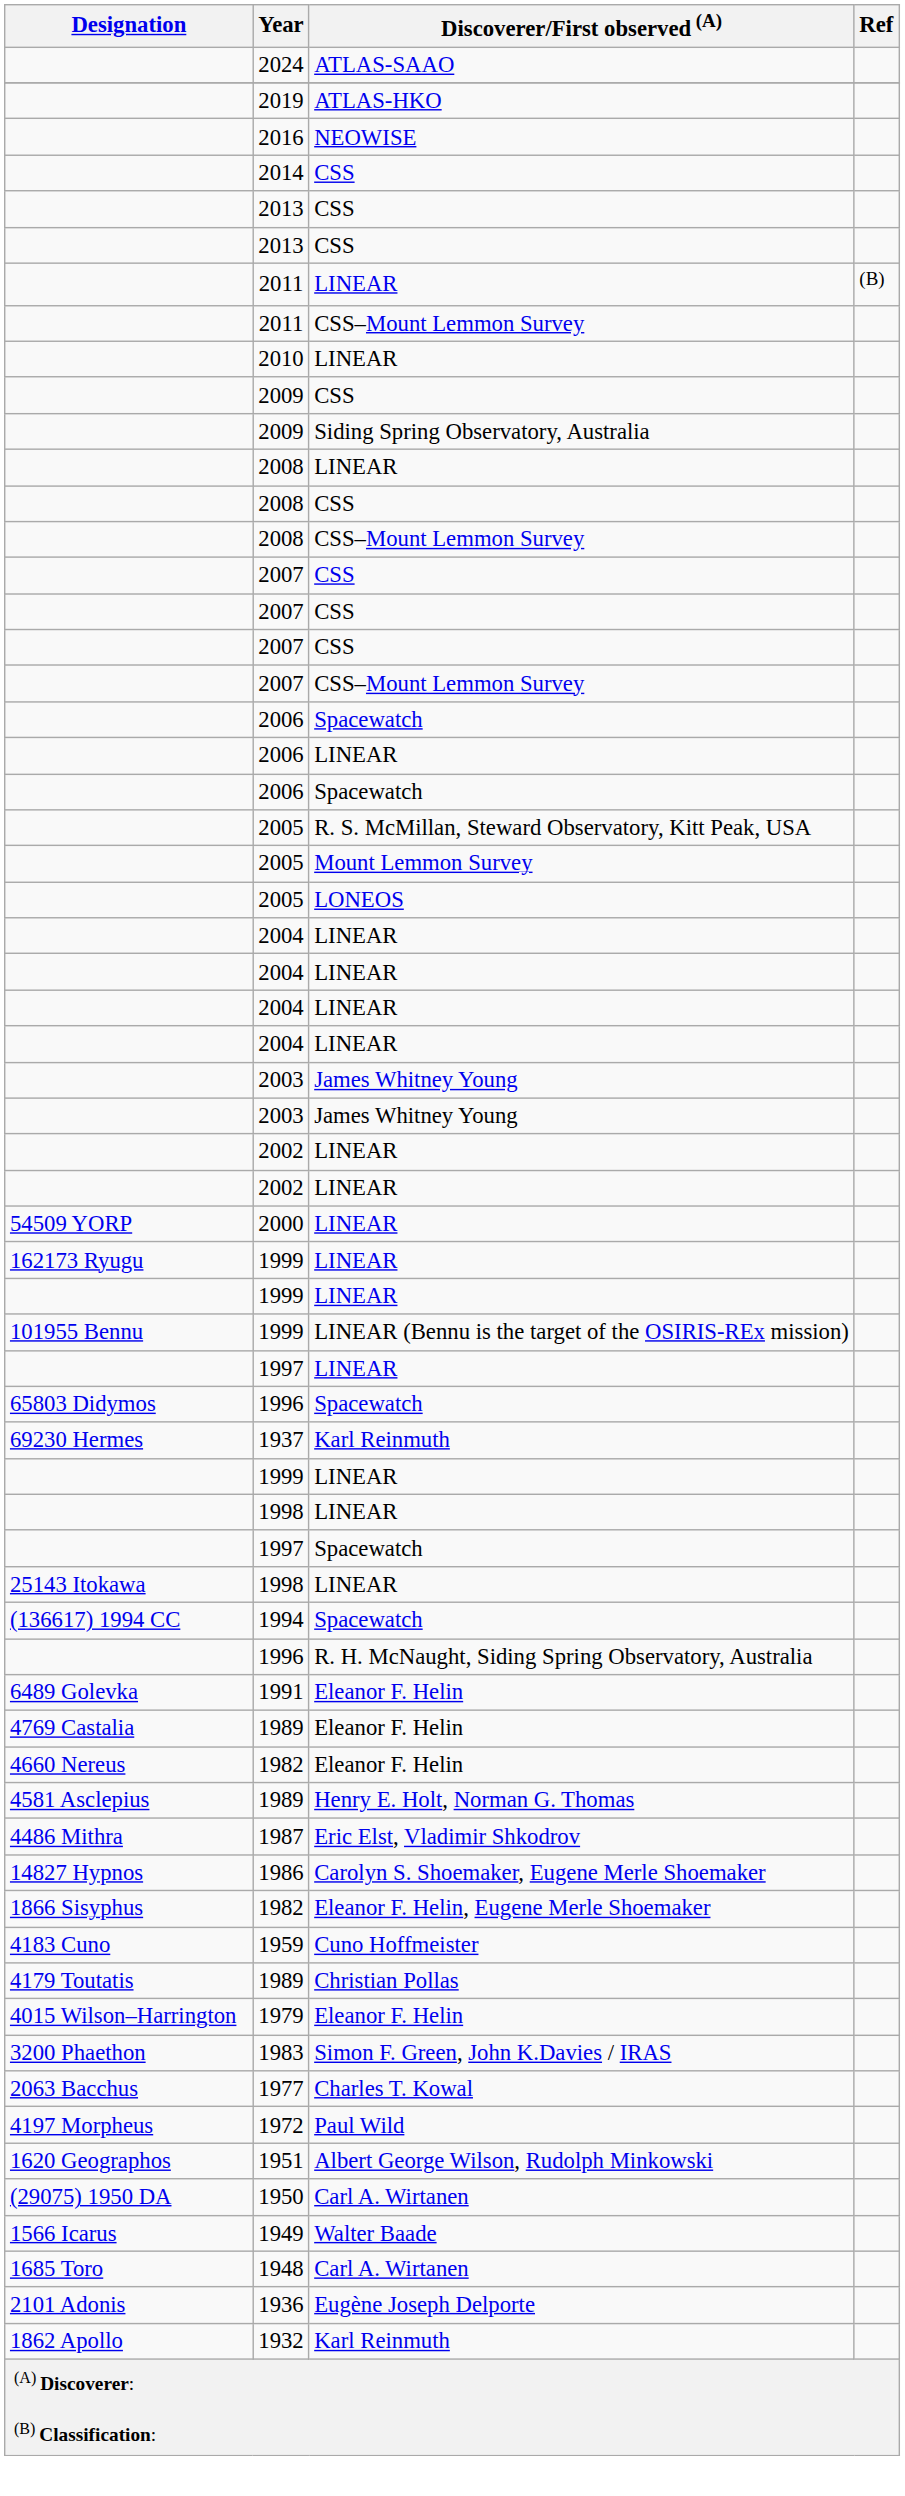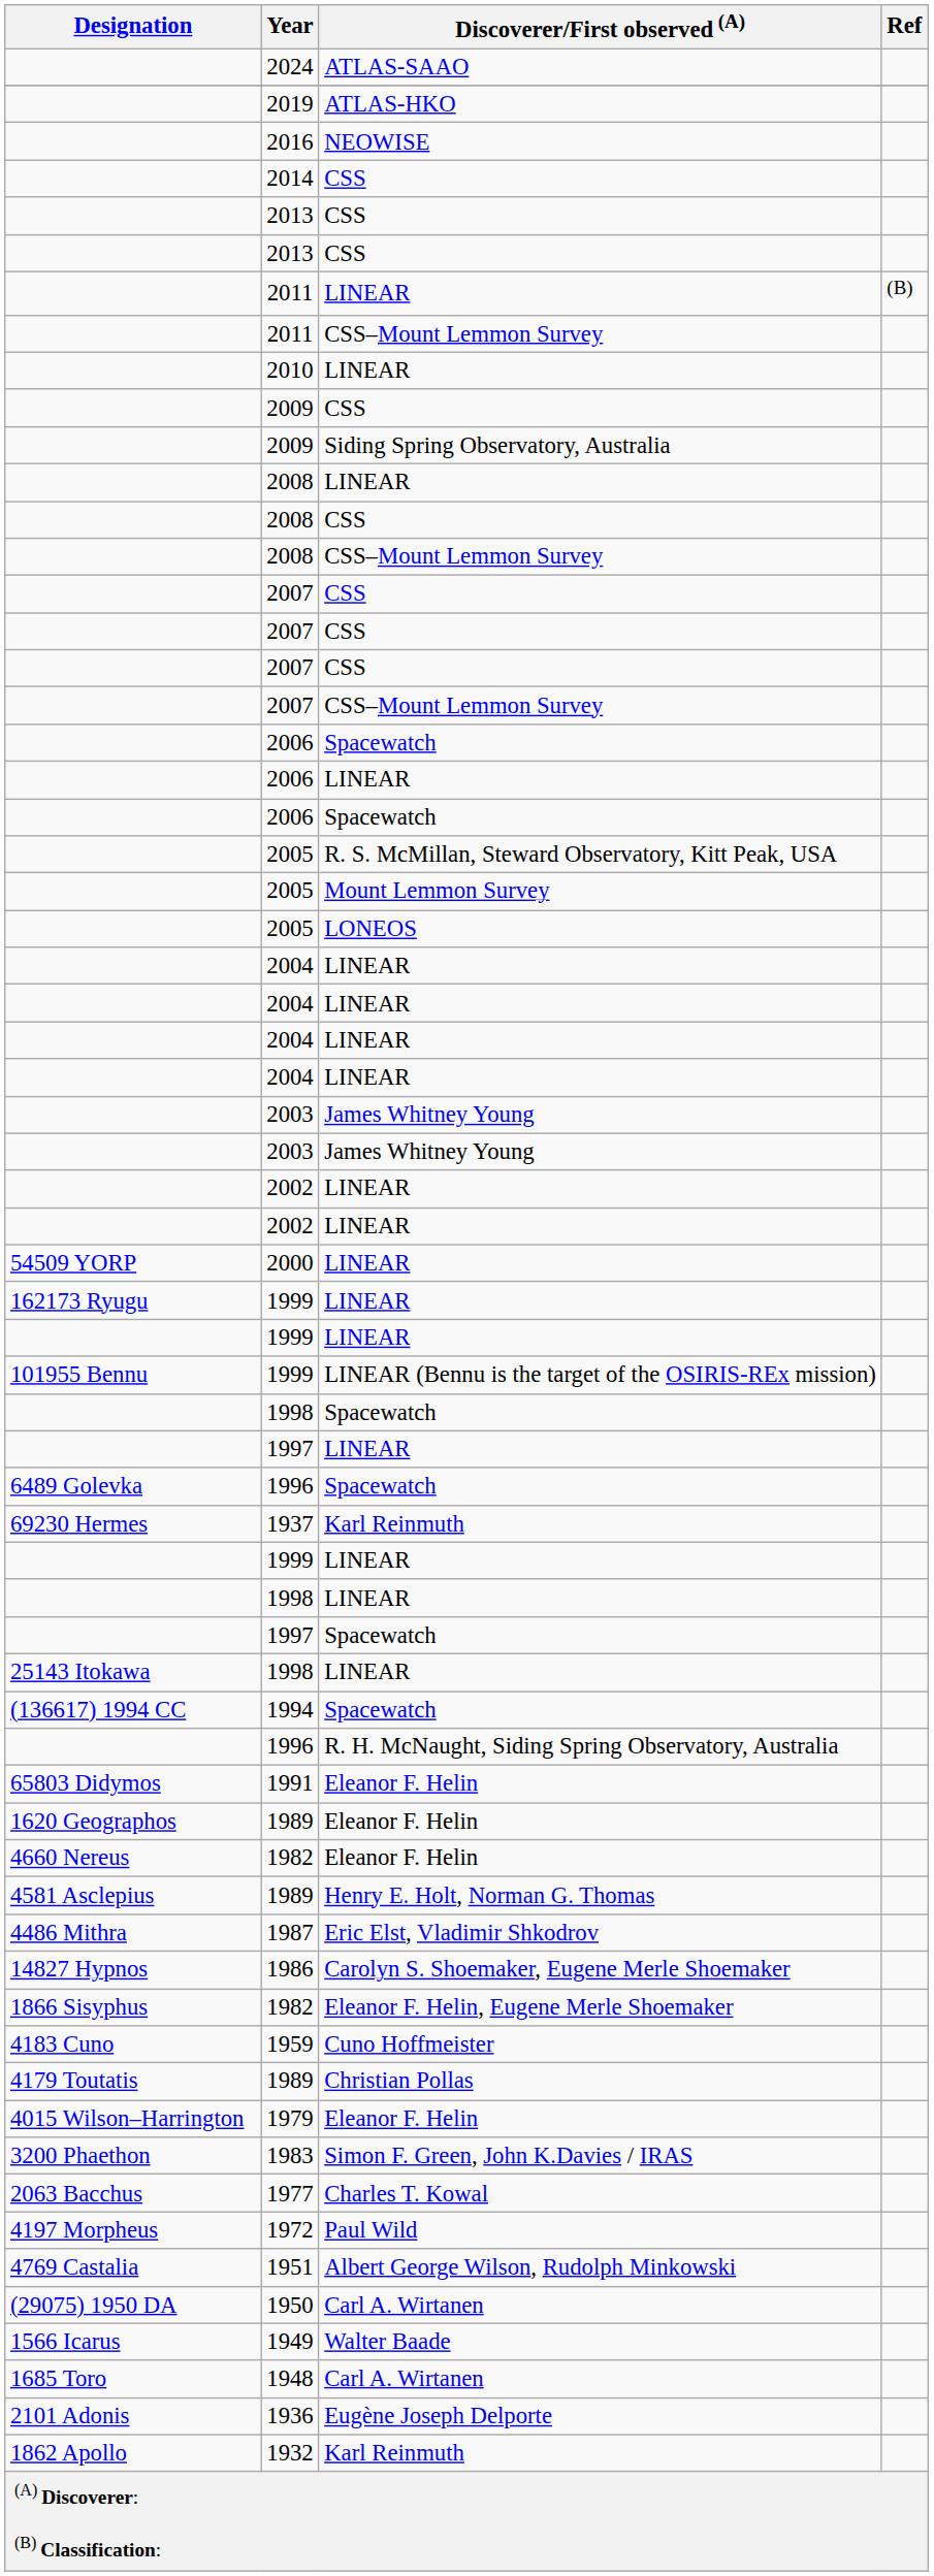+ row: 1998 | Spacewatch
1996 / Spacewatch | Designation: 65803 Didymos -> 6489 Golevka
1991 | Designation: 6489 Golevka -> 65803 Didymos
1989 / Eleanor F. Helin | Designation: 4769 Castalia -> 1620 Geographos
1951 | Designation: 1620 Geographos -> 4769 Castalia
